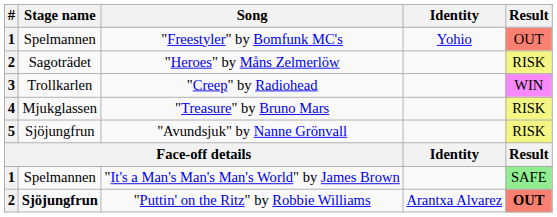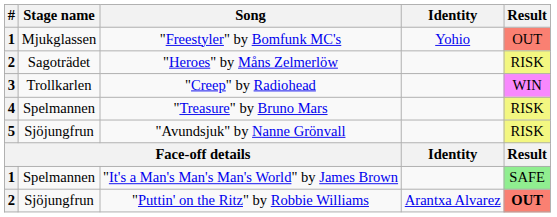"Freestyler" by Bomfunk MC's | Stage name: Spelmannen -> Mjukglassen
"Treasure" by Bruno Mars | Stage name: Mjukglassen -> Spelmannen
"Puttin' on the Ritz" by Robbie Williams | Stage name: bold -> normal
